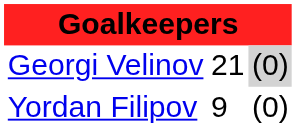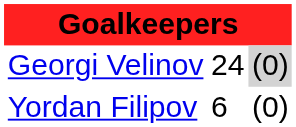Georgi Velinov | column 2: 21 -> 24
Yordan Filipov | column 2: 9 -> 6
